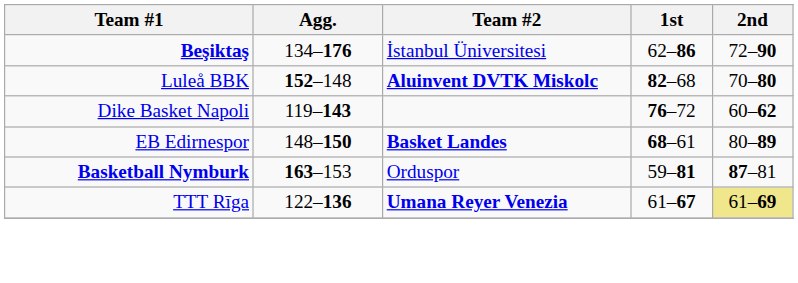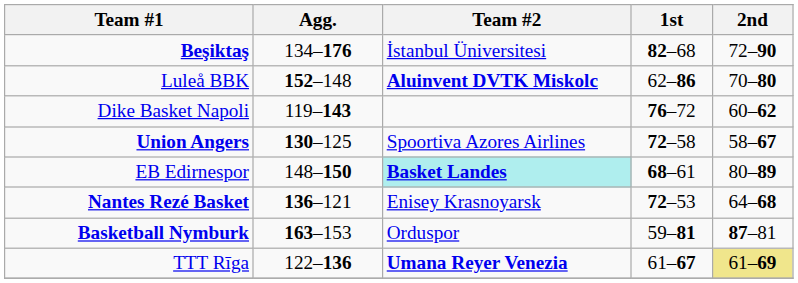Beşiktaş | 1st: 62–86 -> 82–68
Luleå BBK | 1st: 82–68 -> 62–86
+ row: Union Angers | 130–125 | Spoortiva Azores Airlines | 72–58 | 58–67
EB Edirnespor | Team #2: no background -> paleturquoise background
+ row: Nantes Rezé Basket | 136–121 | Enisey Krasnoyarsk | 72–53 | 64–68
